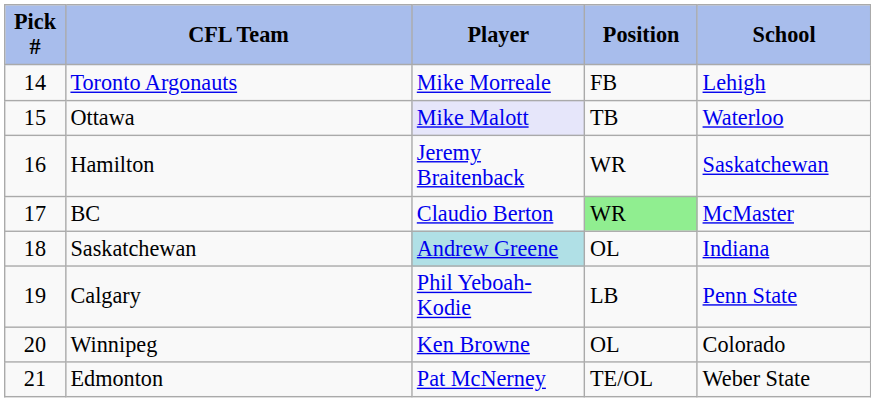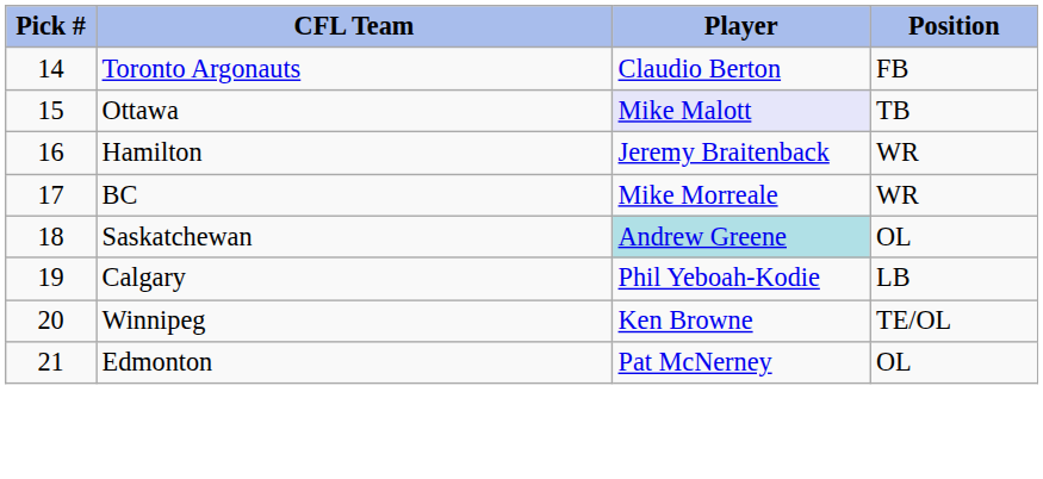- column: School | Lehigh | Waterloo | Saskatchewan | McMaster | Indiana | Penn State | Colorado | Weber State
Toronto Argonauts | Player: Mike Morreale -> Claudio Berton
BC | Player: Claudio Berton -> Mike Morreale
BC | Position: lightgreen background -> no background
Winnipeg | Position: OL -> TE/OL
Edmonton | Position: TE/OL -> OL
